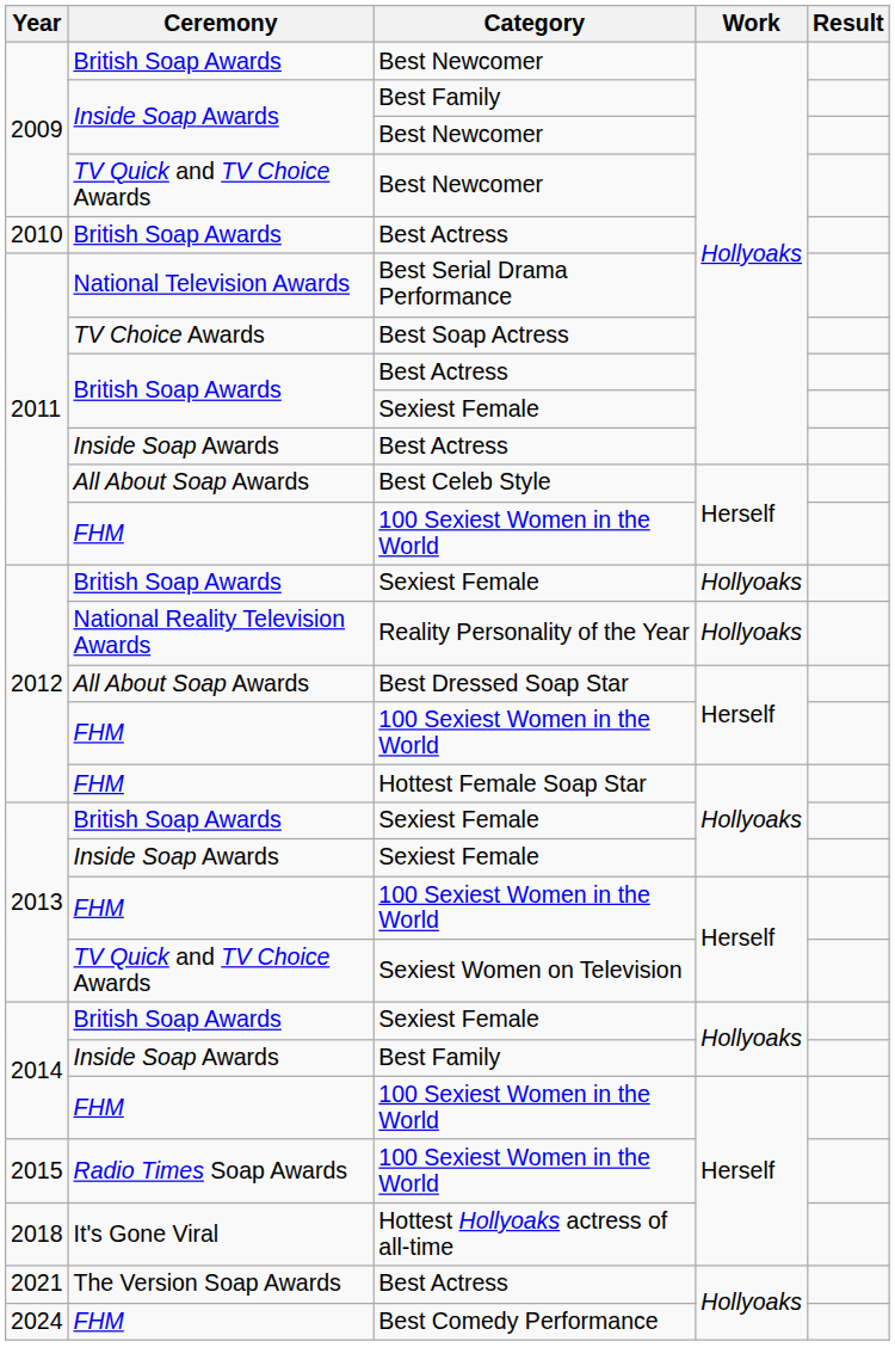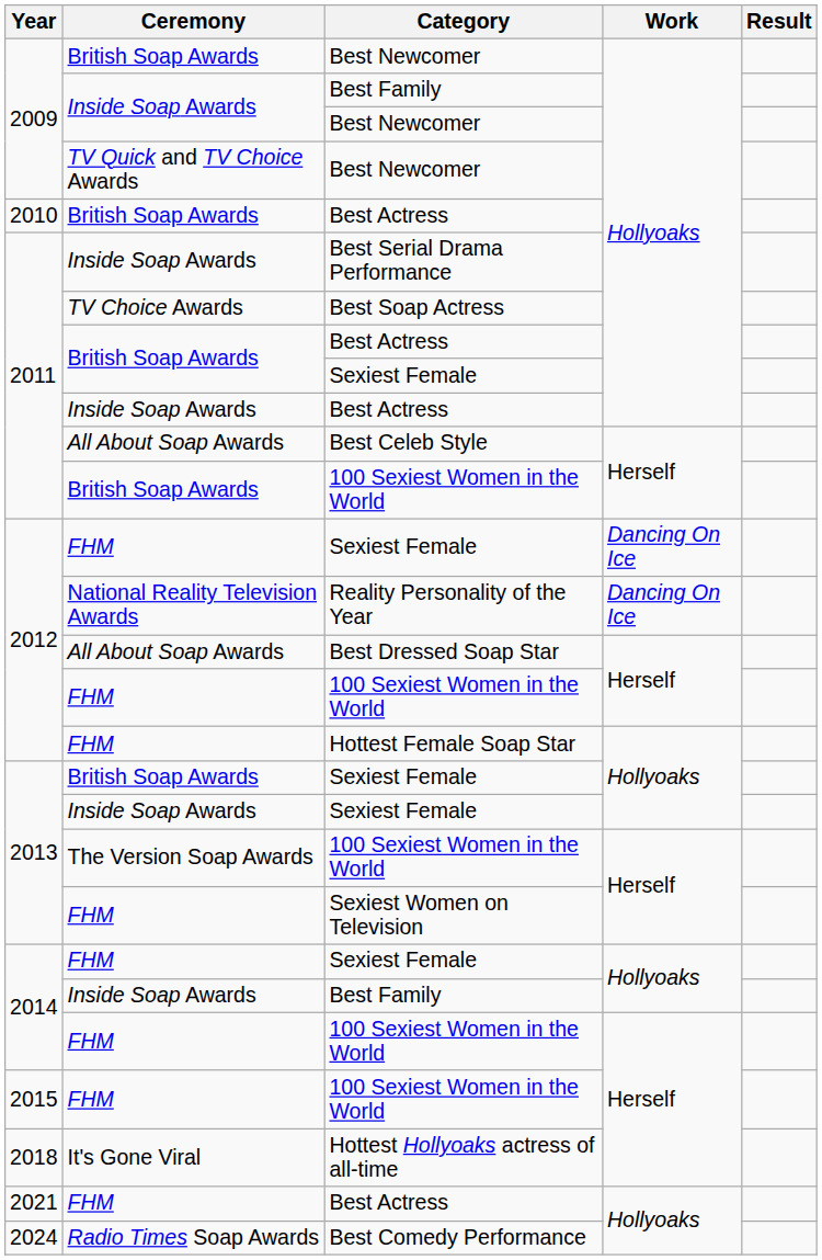Best Serial Drama Performance | Ceremony: National Television Awards -> Inside Soap Awards
2011 / 100 Sexiest Women in the World | Ceremony: FHM -> British Soap Awards
2012 / Sexiest Female | Ceremony: British Soap Awards -> FHM
2012 / Sexiest Female | Work: Hollyoaks -> Dancing On Ice
Reality Personality of the Year | Work: Hollyoaks -> Dancing On Ice
2013 / 100 Sexiest Women in the World | Ceremony: FHM -> The Version Soap Awards
Sexiest Women on Television | Ceremony: TV Quick and TV Choice Awards -> FHM
2014 / Sexiest Female | Ceremony: British Soap Awards -> FHM
2015 / 100 Sexiest Women in the World | Ceremony: Radio Times Soap Awards -> FHM
2021 / Best Actress | Ceremony: The Version Soap Awards -> FHM
Best Comedy Performance | Ceremony: FHM -> Radio Times Soap Awards
